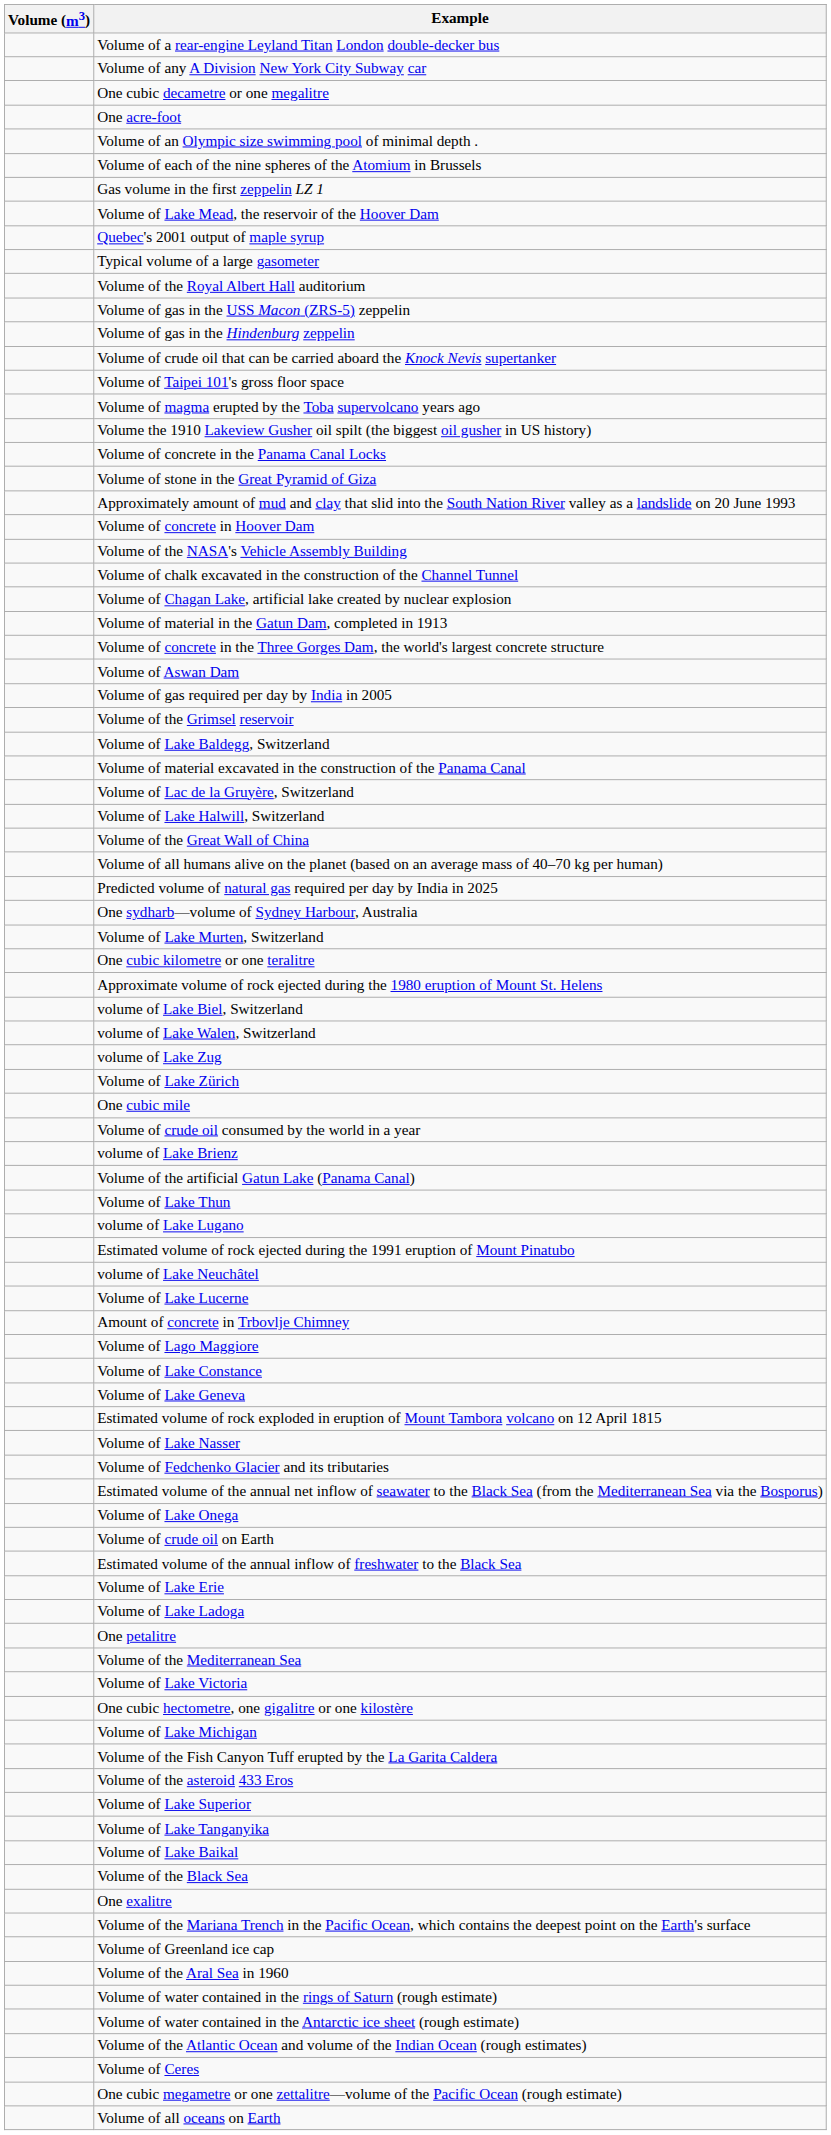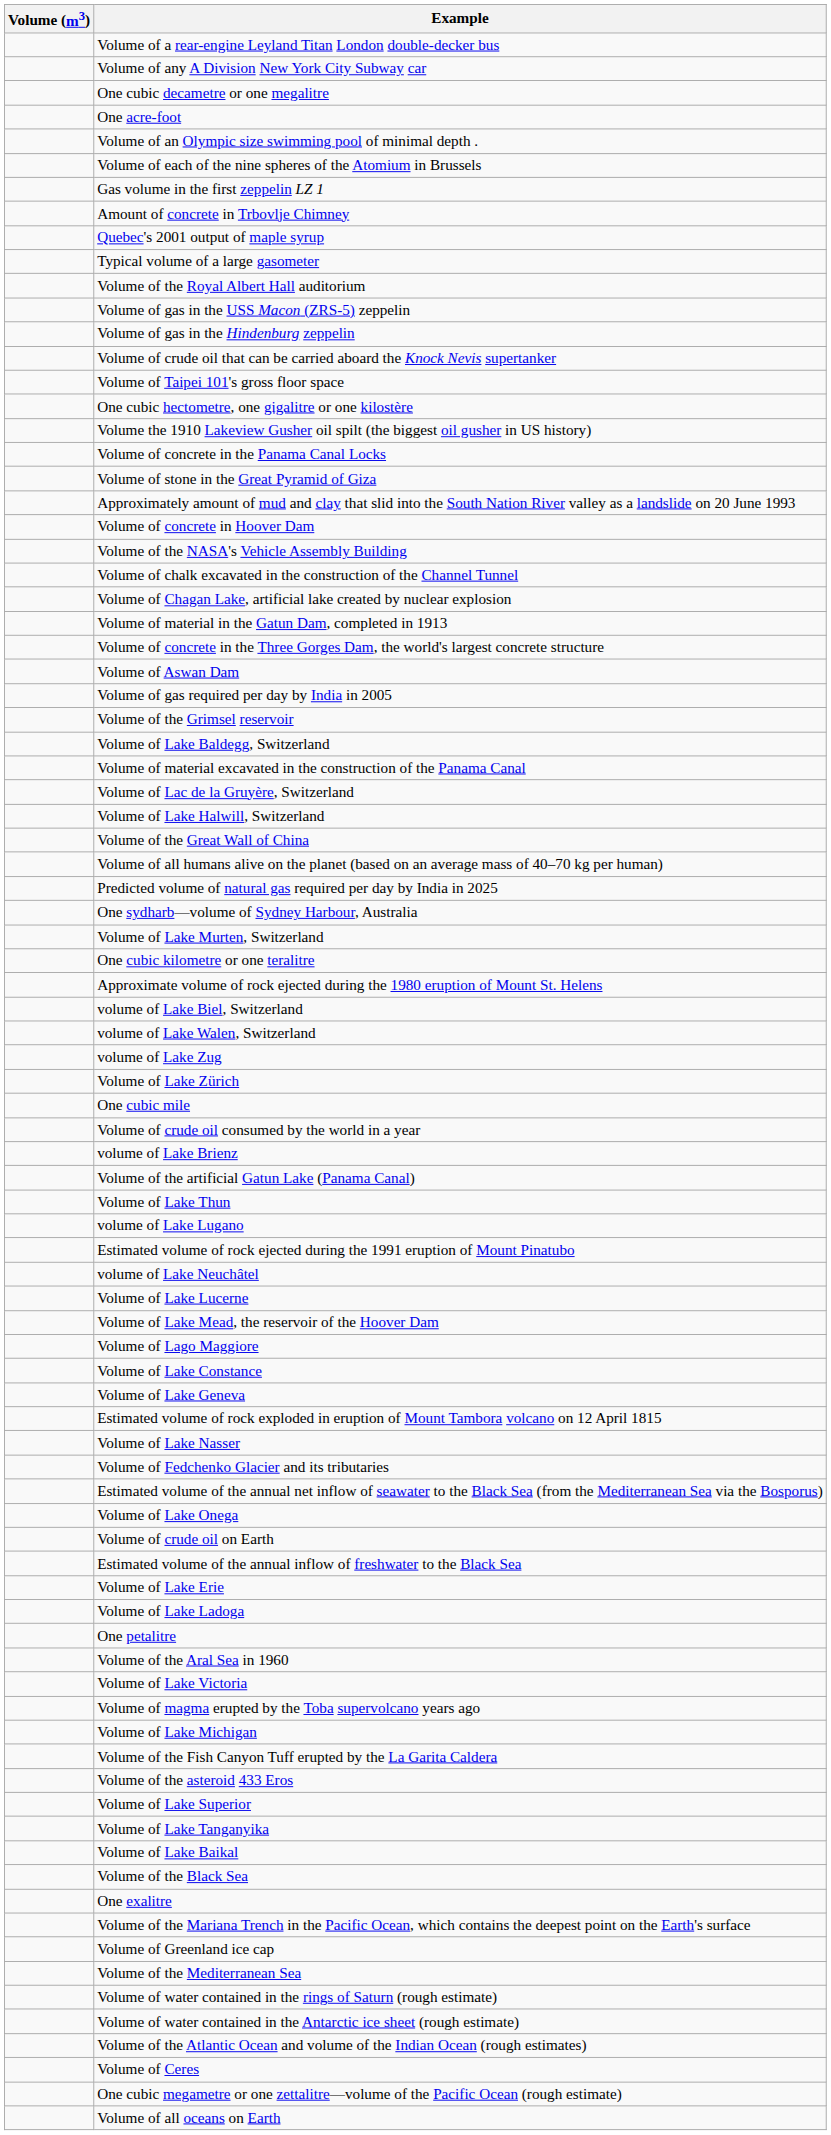rows swapped: Amount of concrete in Trbovlje Chimney <-> Volume of Lake Mead, the reservoir of the Hoover Dam
rows swapped: One cubic hectometre, one gigalitre or one kilostère <-> Volume of magma erupted by the Toba supervolcano years ago
rows swapped: Volume of the Aral Sea in 1960 <-> Volume of the Mediterranean Sea
